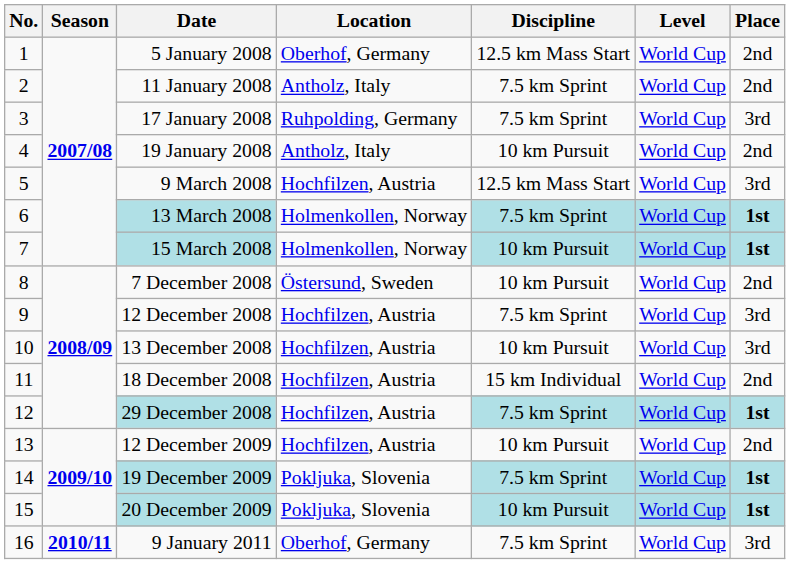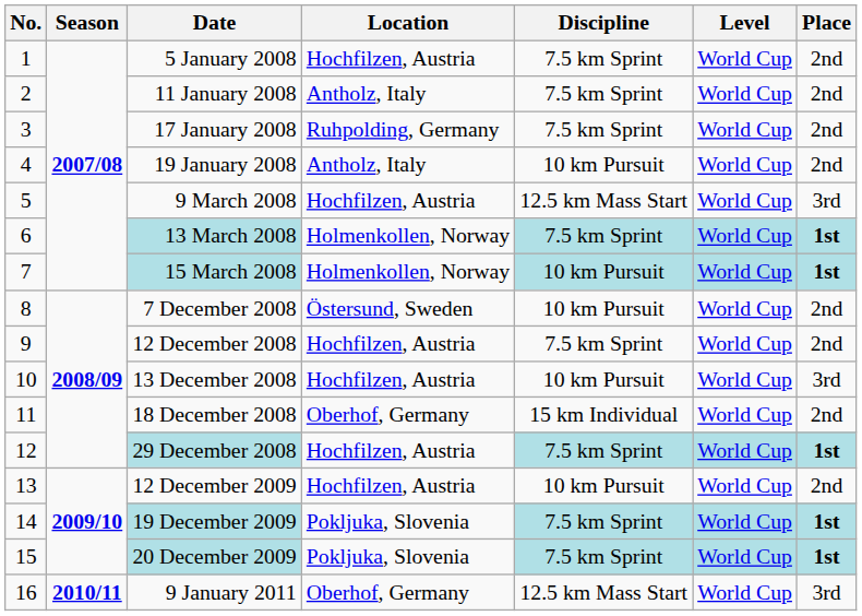5 January 2008 | Location: Oberhof, Germany -> Hochfilzen, Austria
5 January 2008 | Discipline: 12.5 km Mass Start -> 7.5 km Sprint
17 January 2008 | Place: 3rd -> 2nd
12 December 2008 | Place: 3rd -> 2nd
18 December 2008 | Location: Hochfilzen, Austria -> Oberhof, Germany
20 December 2009 | Discipline: 10 km Pursuit -> 7.5 km Sprint
9 January 2011 | Discipline: 7.5 km Sprint -> 12.5 km Mass Start
